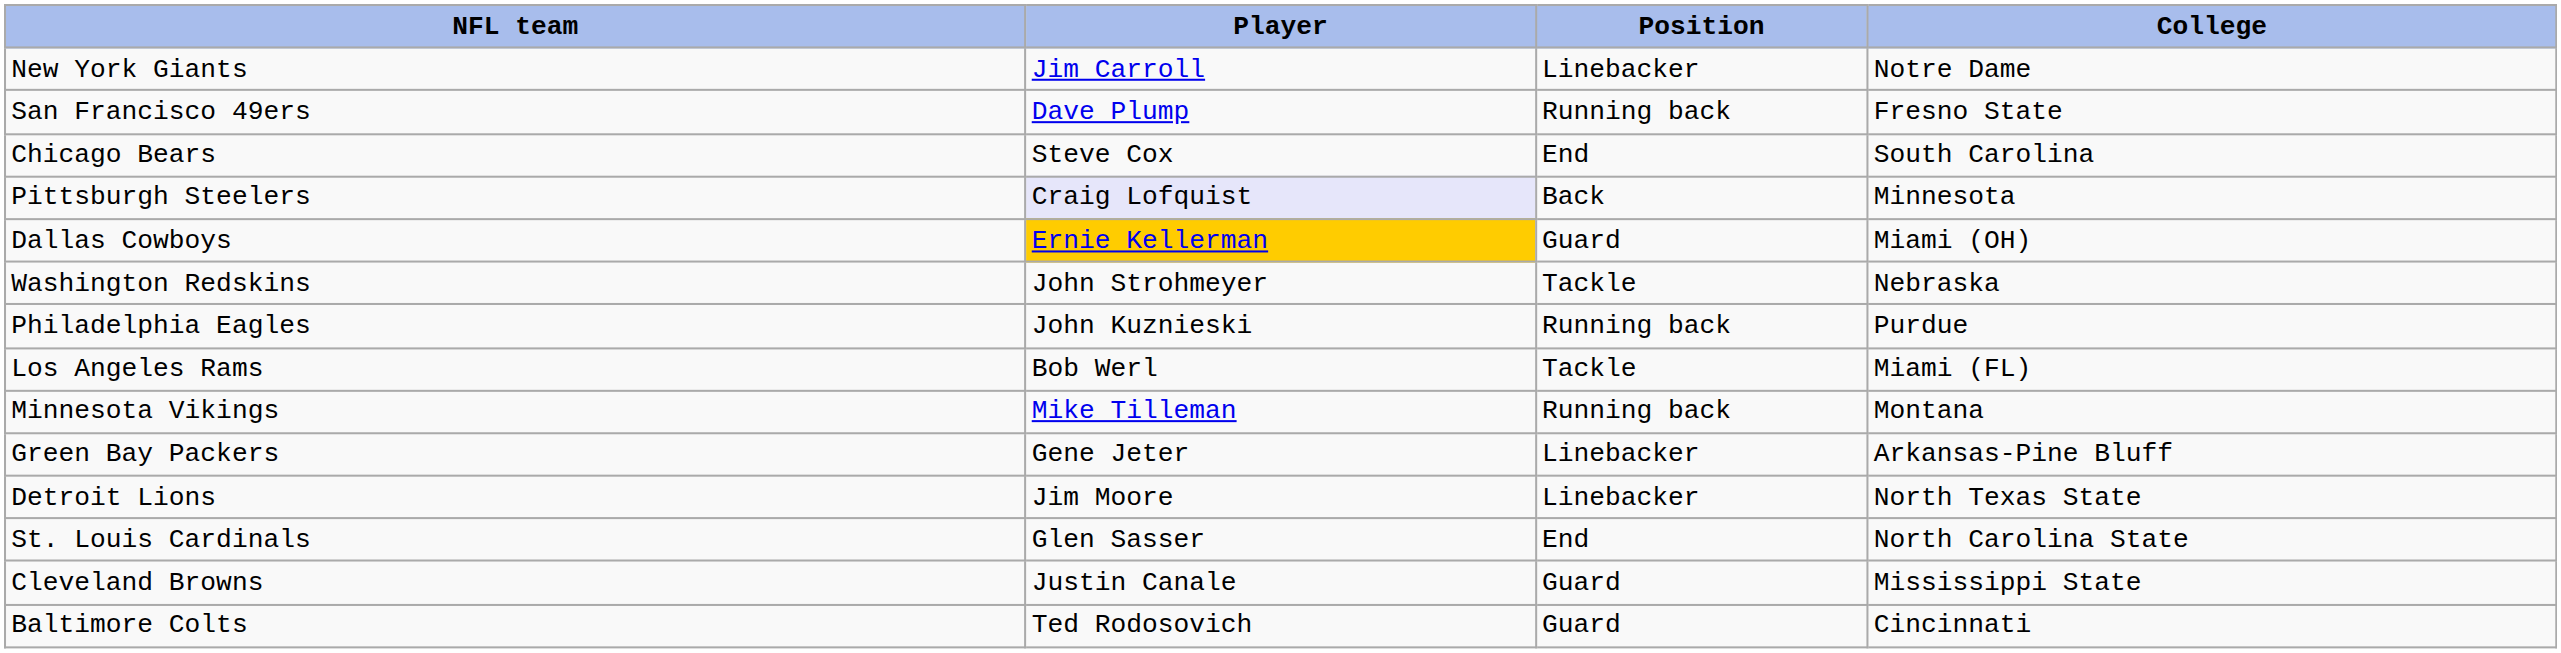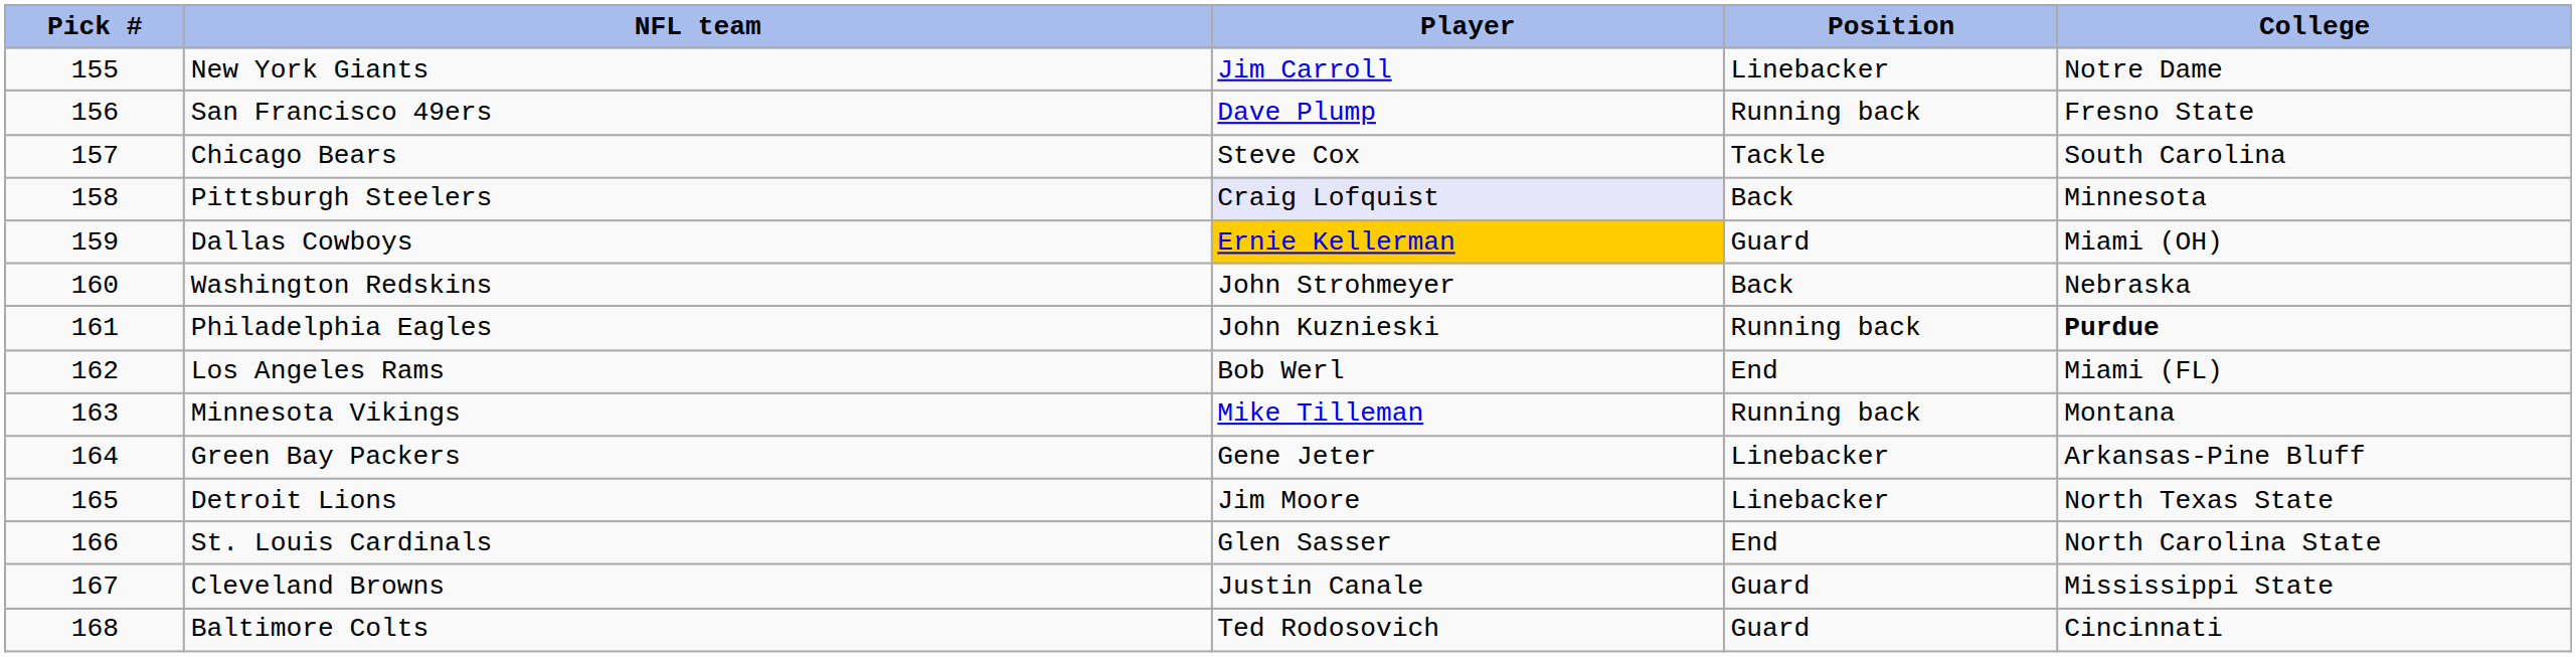+ column: Pick # | 155 | 156 | 157 | 158 | 159 | 160 | 161 | 162 | 163 | 164 | 165 | 166 | 167 | 168
Chicago Bears | Position: End -> Tackle
Washington Redskins | Position: Tackle -> Back
Philadelphia Eagles | College: normal -> bold
Los Angeles Rams | Position: Tackle -> End
